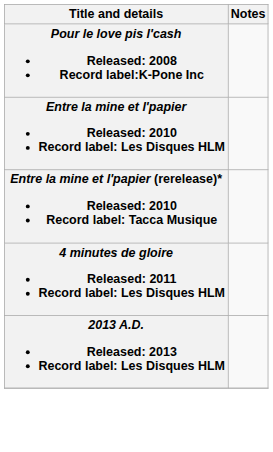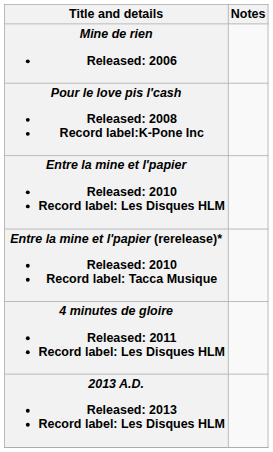+ row: Mine de rien Released: 2006
